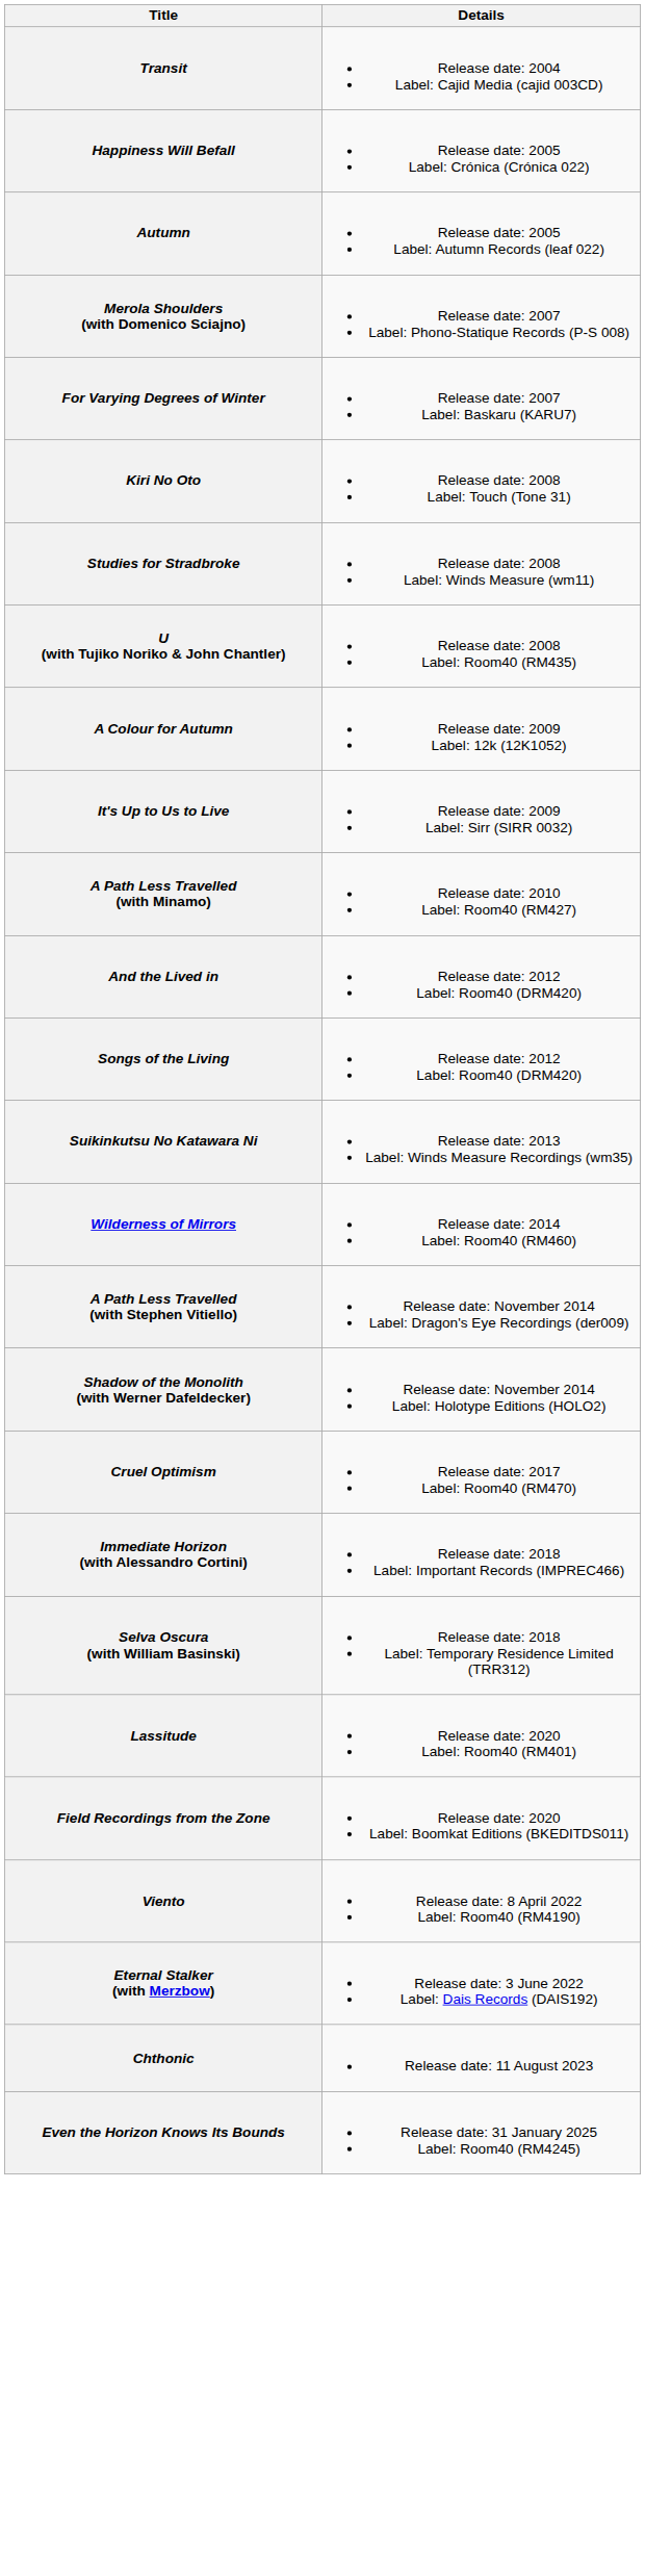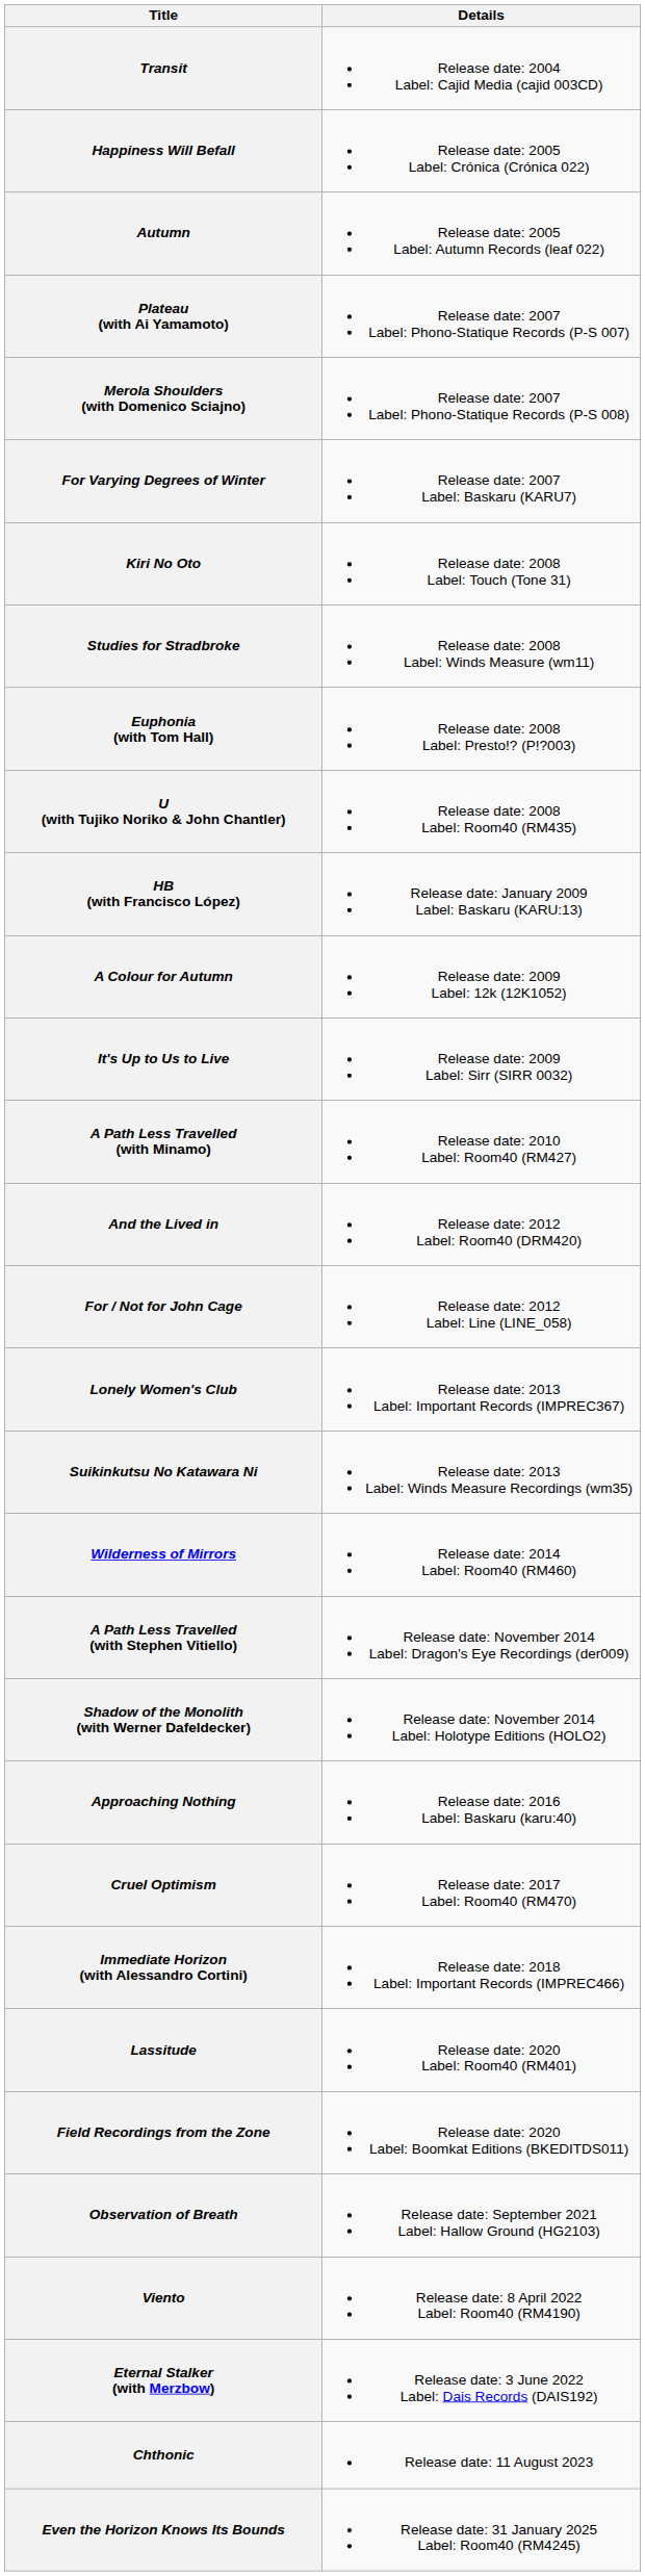+ row: Plateau (with Ai Yamamoto) | Release date: 2007 Label: Phono-Statique Records (P-S 007)
+ row: Euphonia (with Tom Hall) | Release date: 2008 Label: Presto!? (P!?003)
+ row: HB (with Francisco López) | Release date: January 2009 Label: Baskaru (KARU:13)
- row: Songs of the Living | Release date: 2012 Label: Room40 (DRM420)
+ row: For / Not for John Cage | Release date: 2012 Label: Line (LINE_058)
+ row: Lonely Women's Club | Release date: 2013 Label: Important Records (IMPREC367)
+ row: Approaching Nothing | Release date: 2016 Label: Baskaru (karu:40)
- row: Selva Oscura (with William Basinski) | Release date: 2018 Label: Temporary Residence Limited (TRR312)
+ row: Observation of Breath | Release date: September 2021 Label: Hallow Ground (HG2103)
